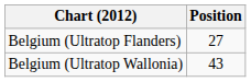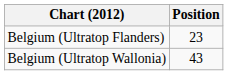Belgium (Ultratop Flanders) | Position: 27 -> 23
